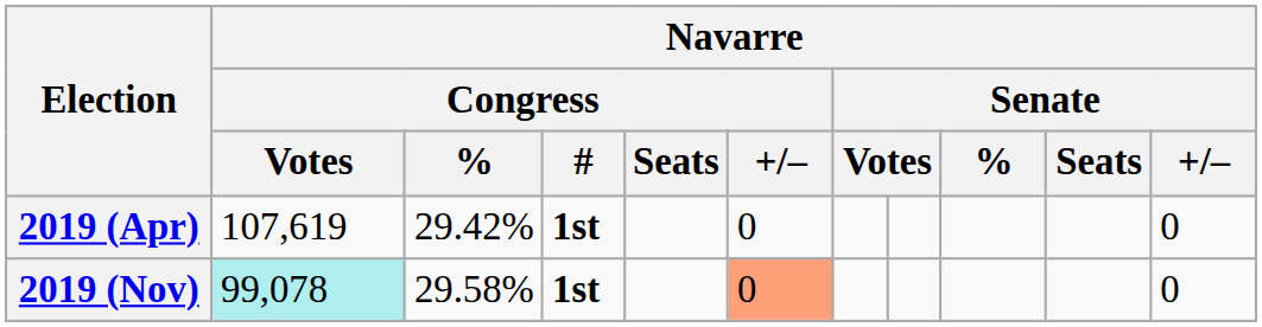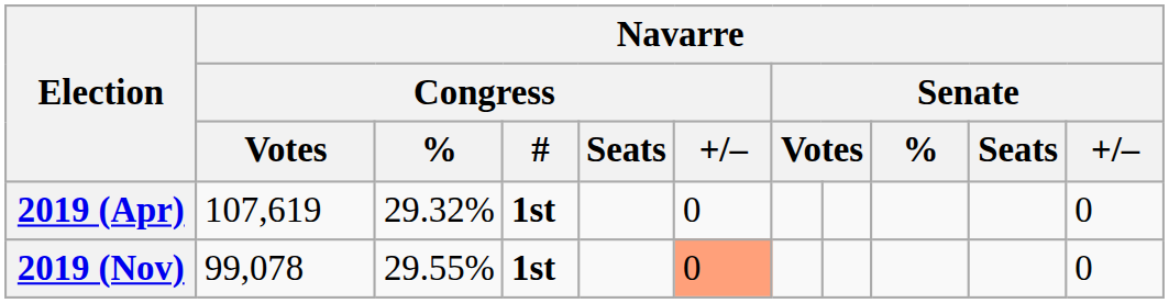2019 (Apr) | Navarre / Congress / %: 29.42% -> 29.32%
2019 (Nov) | Navarre / Congress / Votes: paleturquoise background -> no background
2019 (Nov) | Navarre / Congress / %: 29.58% -> 29.55%
